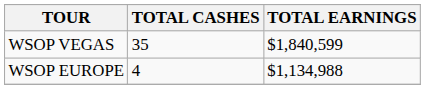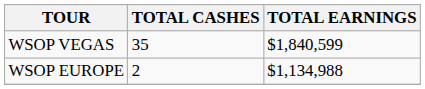WSOP EUROPE | TOTAL CASHES: 4 -> 2
